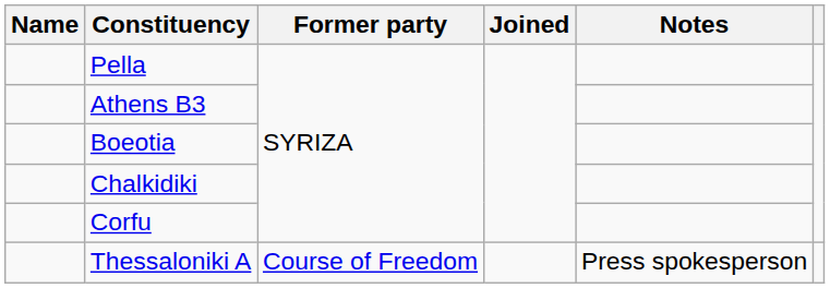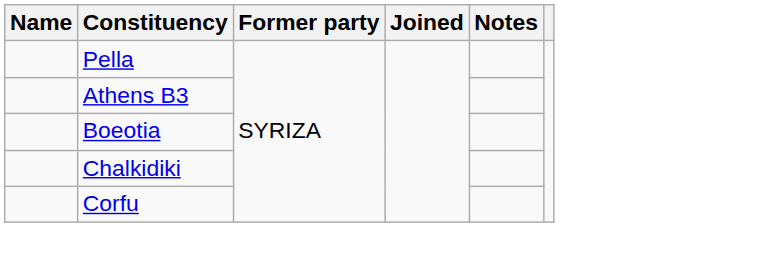- row: Thessaloniki A | Course of Freedom | Press spokesperson
